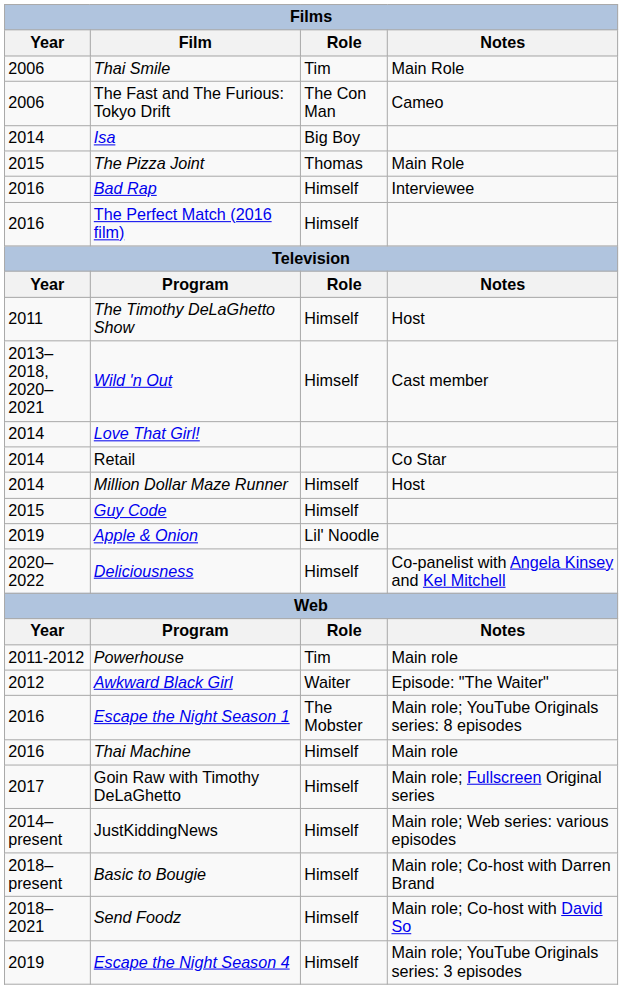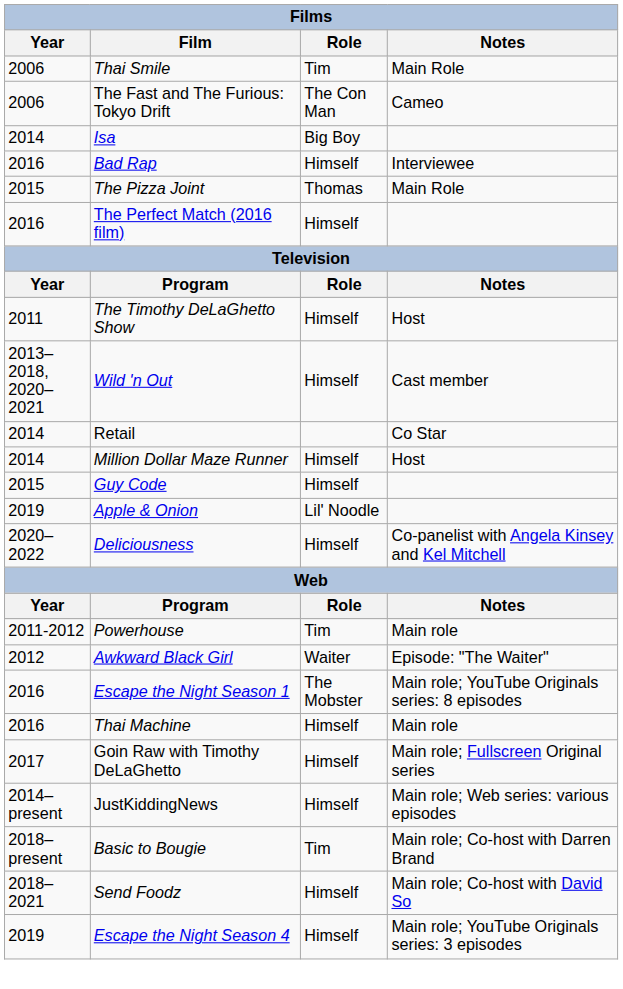rows swapped: The Pizza Joint <-> Bad Rap
- row: 2014 | Love That Girl!
Basic to Bougie | Role: Himself -> Tim
